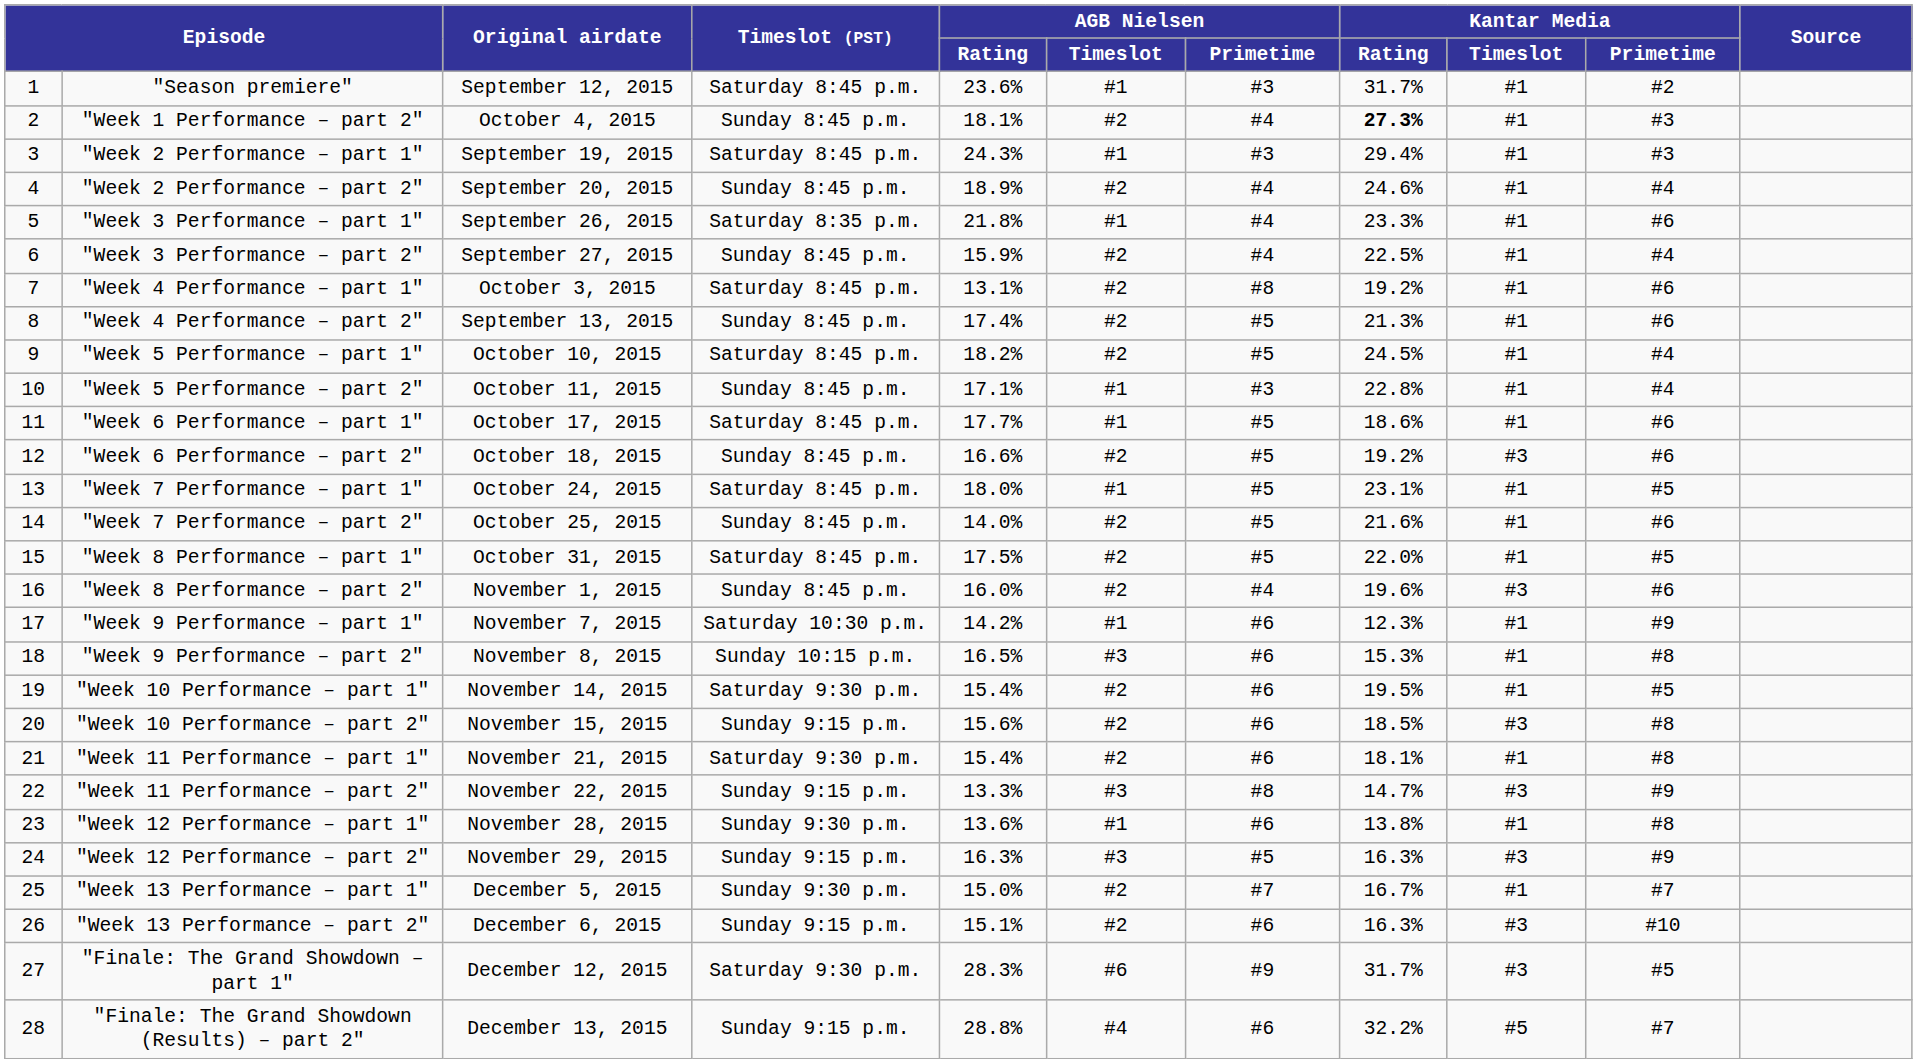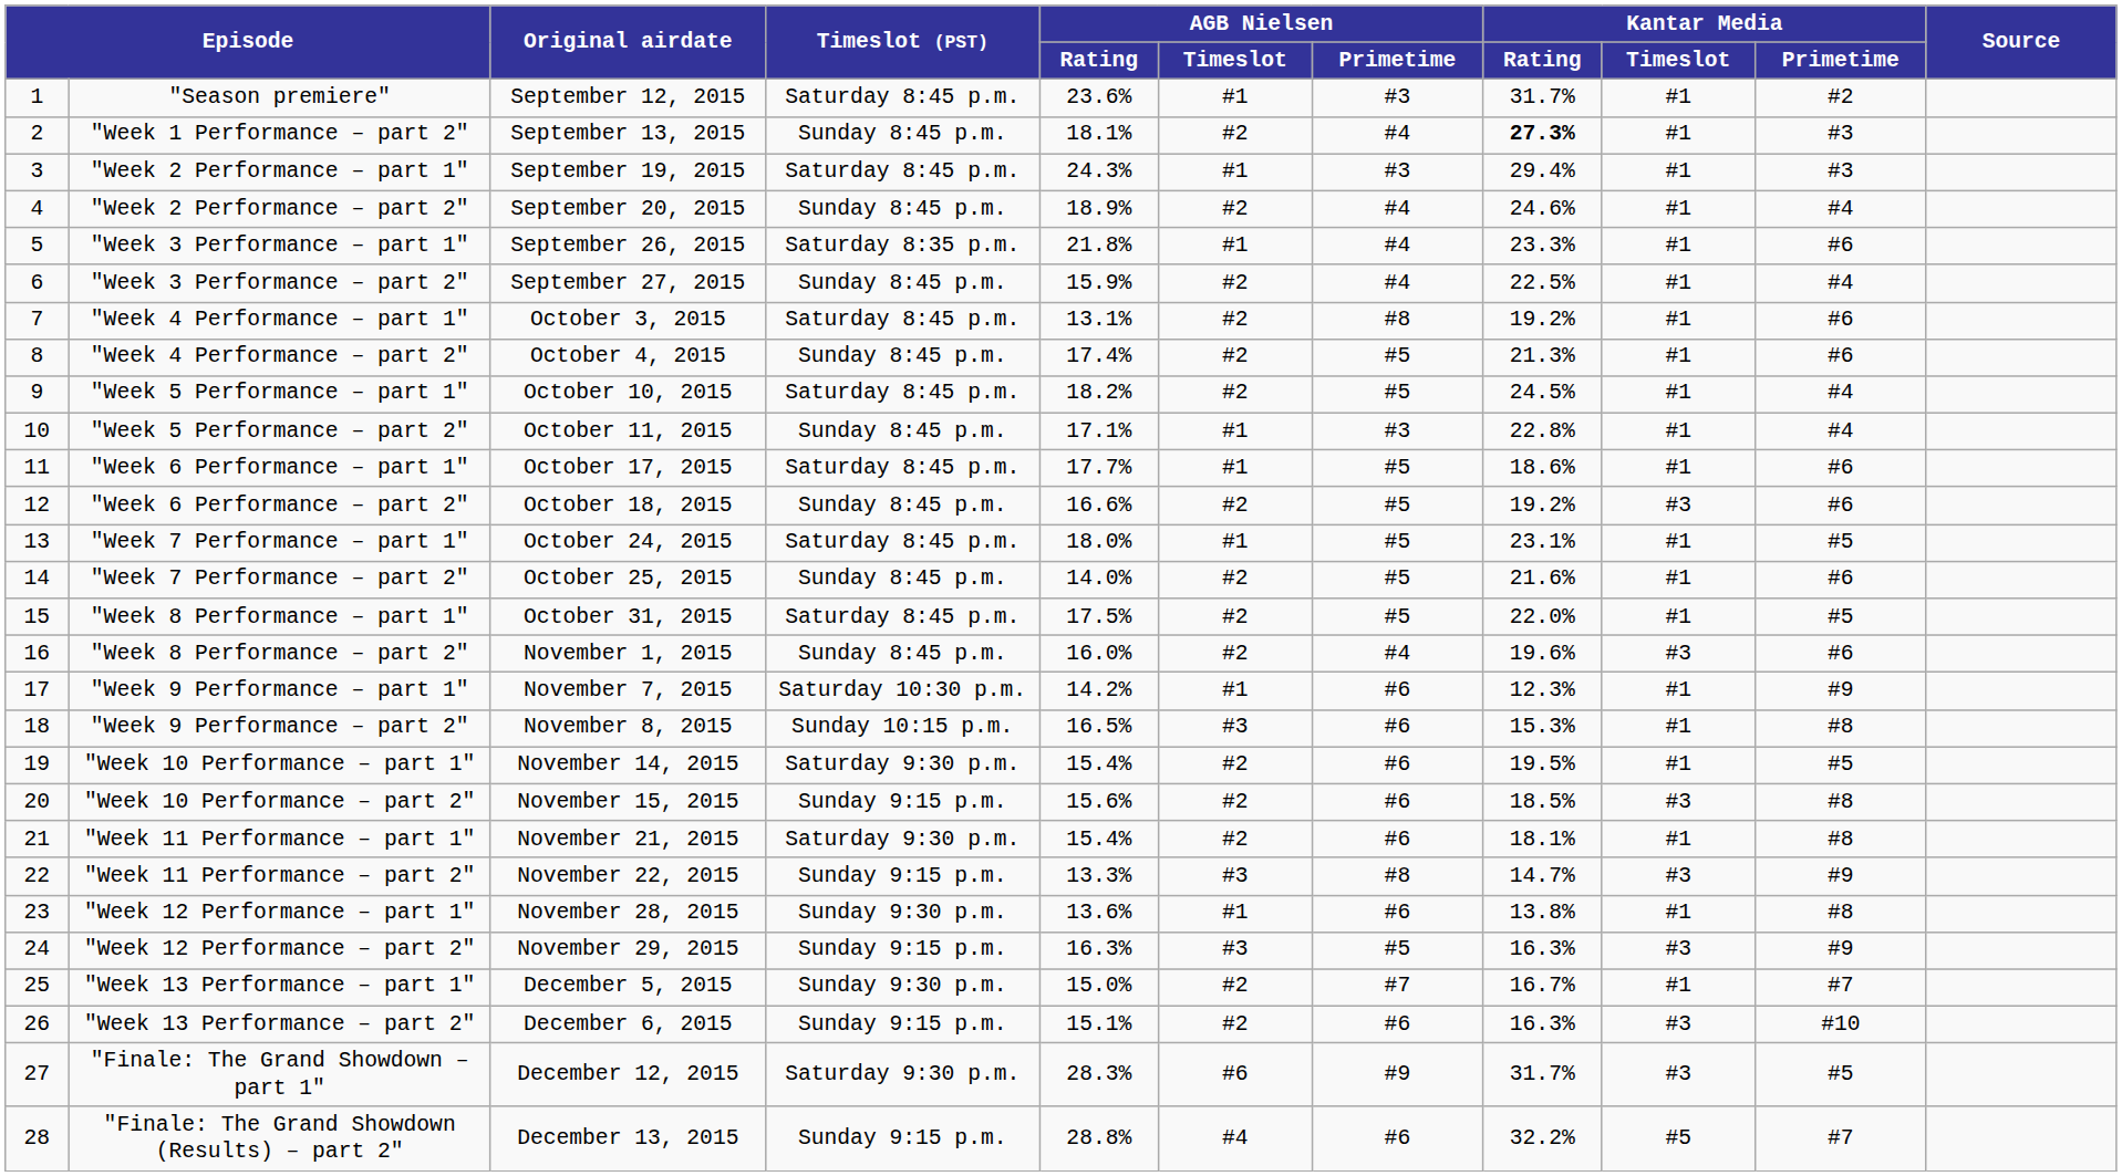"Week 1 Performance – part 2" | Original airdate: October 4, 2015 -> September 13, 2015
"Week 4 Performance – part 2" | Original airdate: September 13, 2015 -> October 4, 2015
